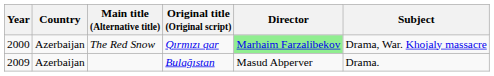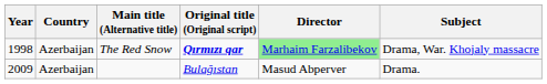The Red Snow | Year: 2000 -> 1998
The Red Snow | Original title (Original script): normal -> bold
